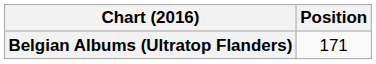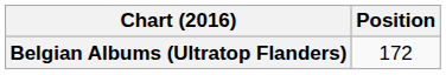Belgian Albums (Ultratop Flanders) | Position: 171 -> 172
